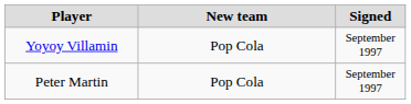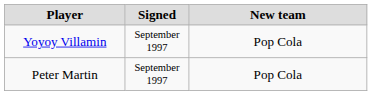columns swapped: Signed <-> New team
